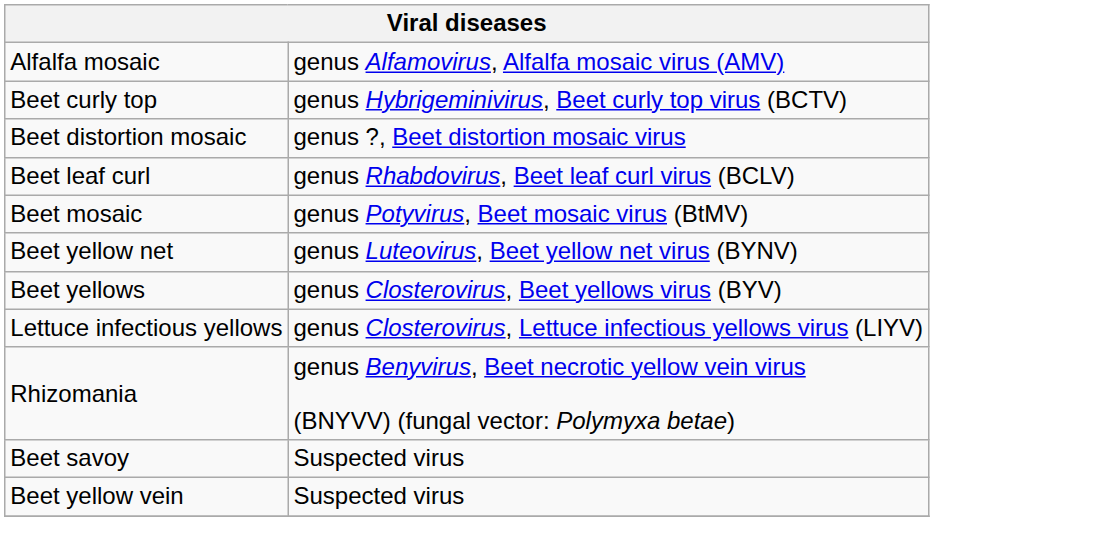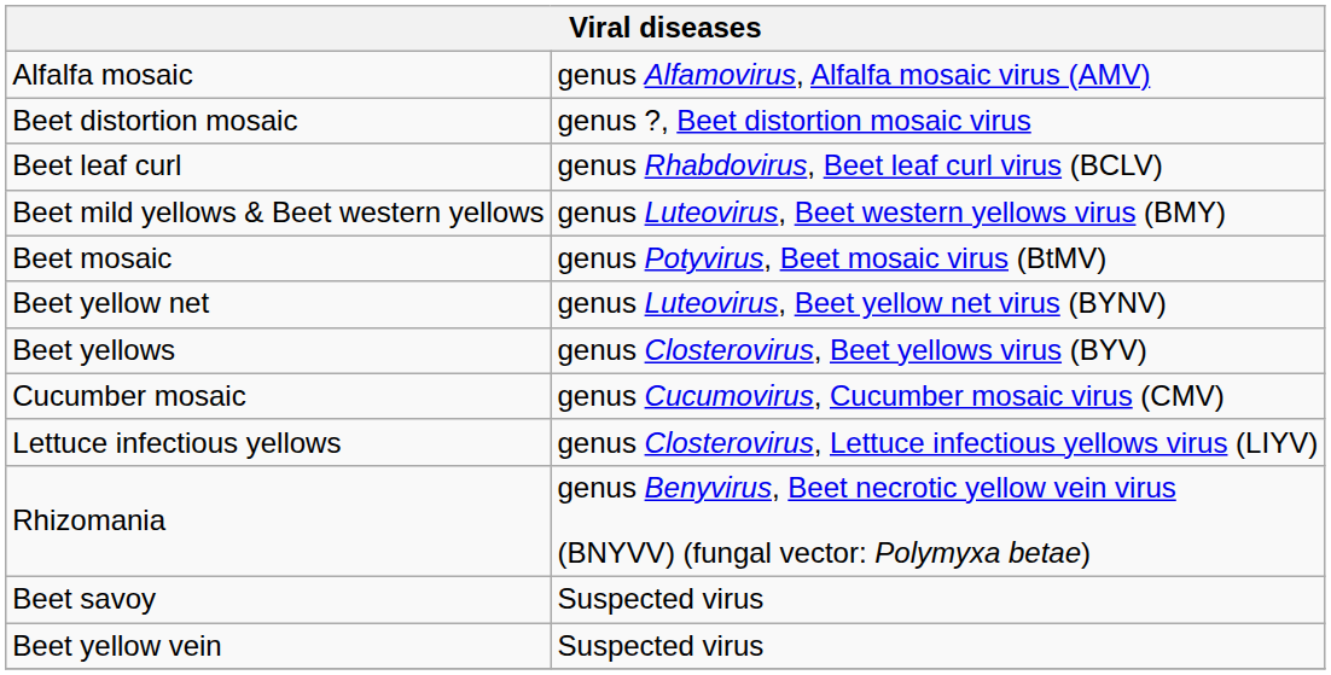- row: Beet curly top | genus Hybrigeminivirus, Beet curly top virus (BCTV)
+ row: Beet mild yellows & Beet western yellows | genus Luteovirus, Beet western yellows virus (BMY)
+ row: Cucumber mosaic | genus Cucumovirus, Cucumber mosaic virus (CMV)
